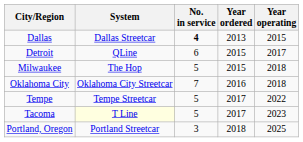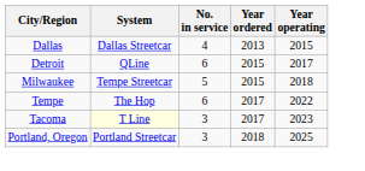Dallas | No. in service: bold -> normal
Milwaukee | System: The Hop -> Tempe Streetcar
- row: Oklahoma City | Oklahoma City Streetcar | 7 | 2016 | 2018
Tempe | System: Tempe Streetcar -> The Hop
Tempe | No. in service: 5 -> 6
Tacoma | No. in service: 5 -> 3
